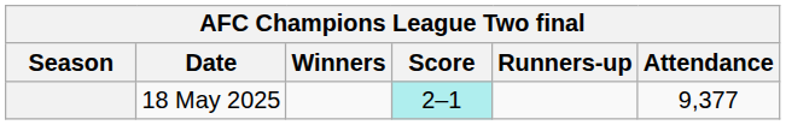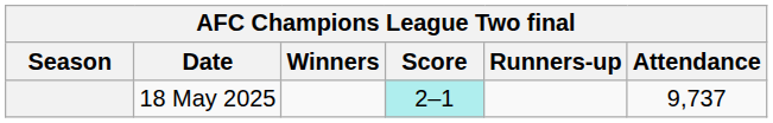18 May 2025 | Attendance: 9,377 -> 9,737
